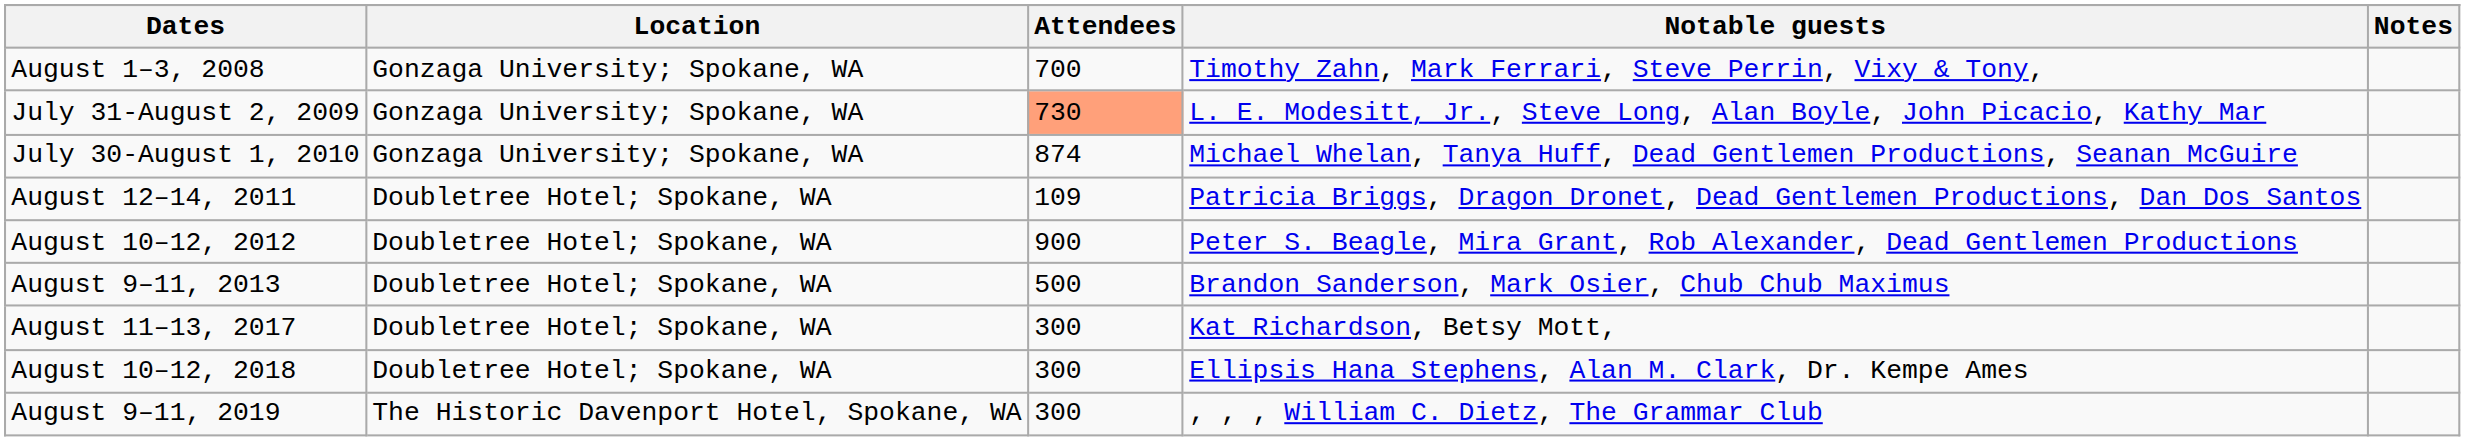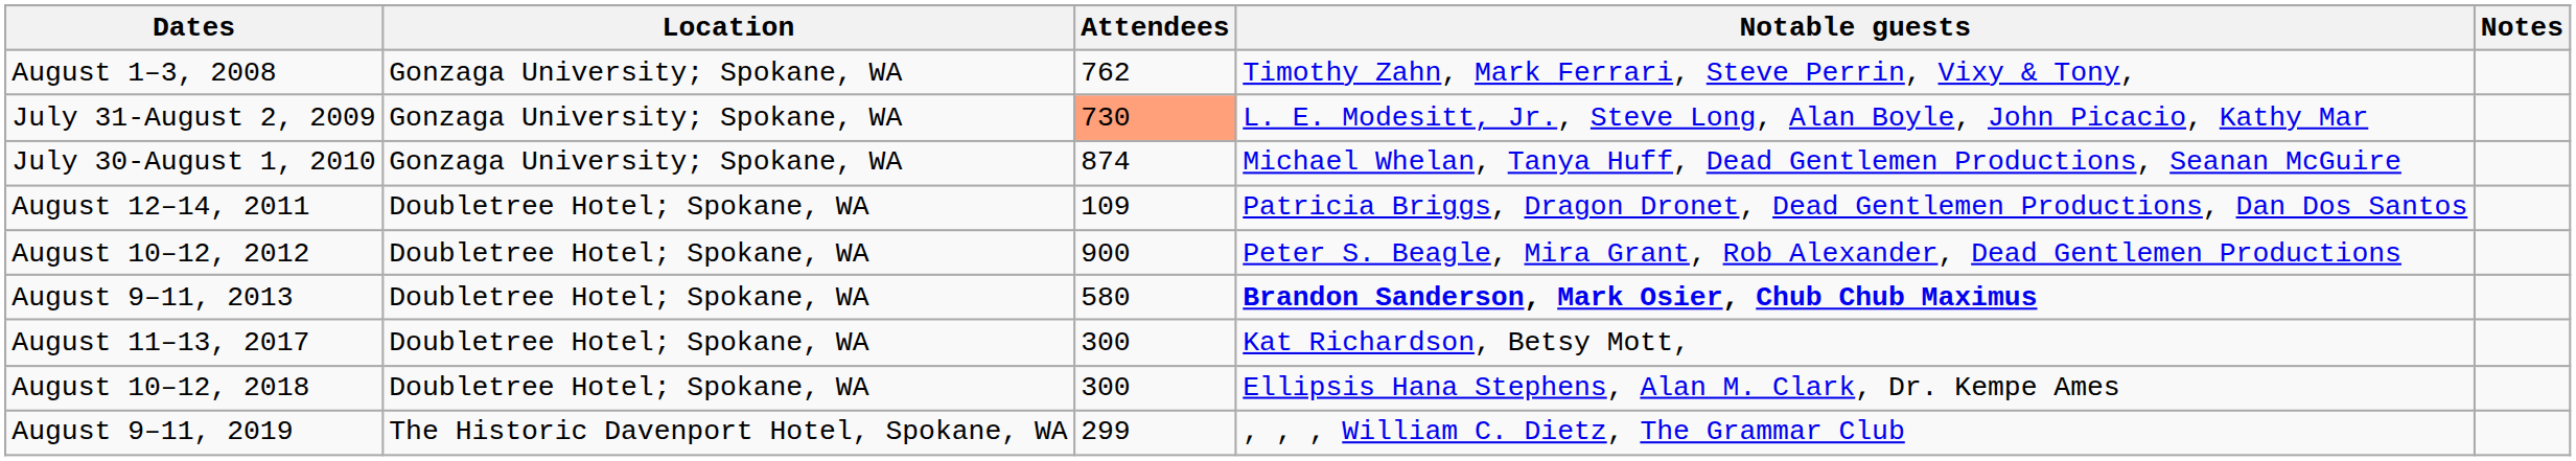August 1–3, 2008 | Attendees: 700 -> 762
August 9–11, 2013 | Attendees: 500 -> 580
August 9–11, 2013 | Notable guests: normal -> bold
August 9–11, 2019 | Attendees: 300 -> 299
